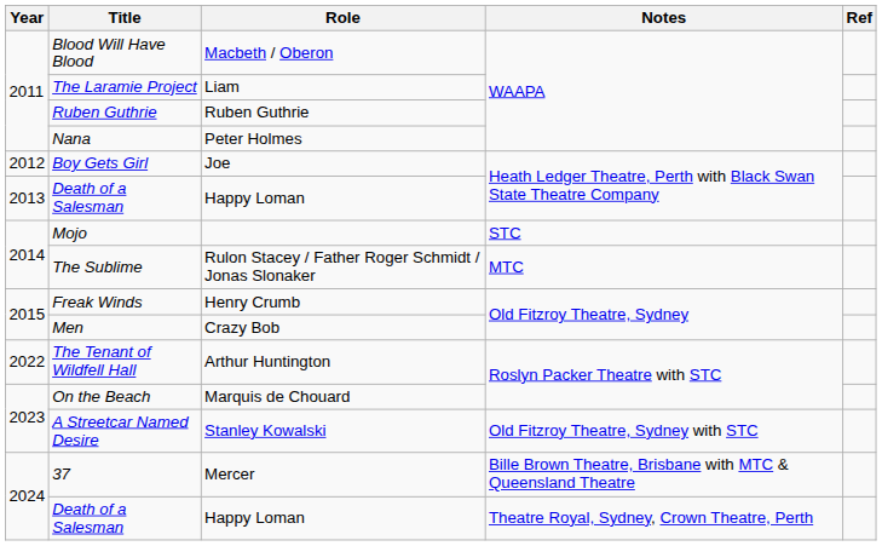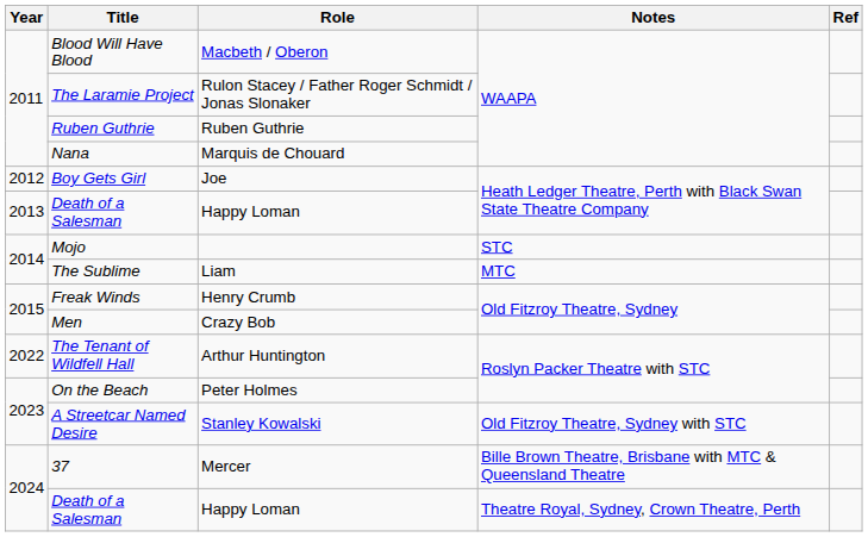The Laramie Project | Role: Liam -> Rulon Stacey / Father Roger Schmidt / Jonas Slonaker
Nana | Role: Peter Holmes -> Marquis de Chouard
The Sublime | Role: Rulon Stacey / Father Roger Schmidt / Jonas Slonaker -> Liam
On the Beach | Role: Marquis de Chouard -> Peter Holmes
